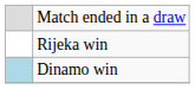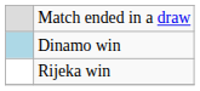rows swapped: Dinamo win <-> Rijeka win
